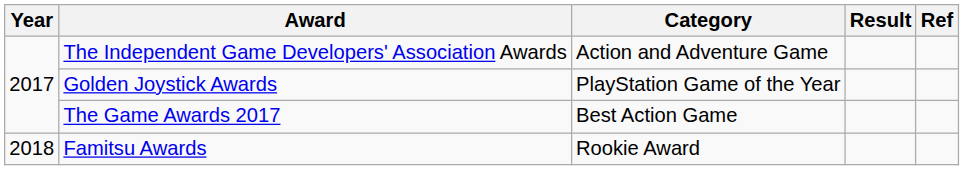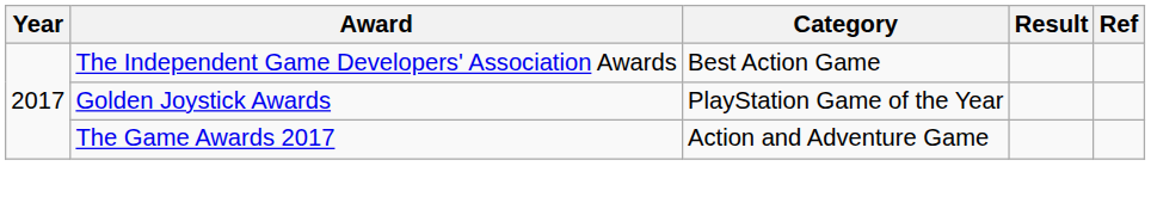The Independent Game Developers' Association Awards | Category: Action and Adventure Game -> Best Action Game
The Game Awards 2017 | Category: Best Action Game -> Action and Adventure Game
- row: 2018 | Famitsu Awards | Rookie Award
